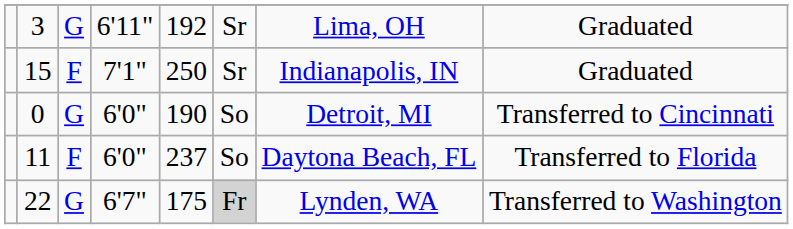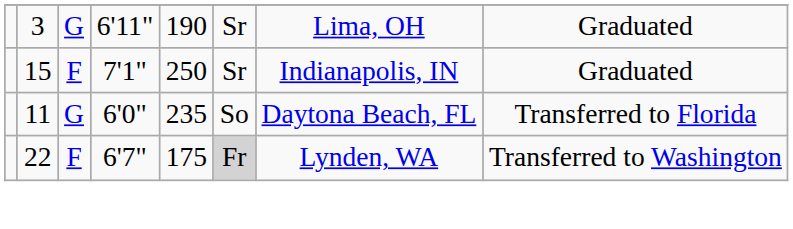3 | column 5: 192 -> 190
- row: 0 | G | 6'0" | 190 | So | Detroit, MI | Transferred to Cincinnati
11 | column 3: F -> G
11 | column 5: 237 -> 235
22 | column 3: G -> F
